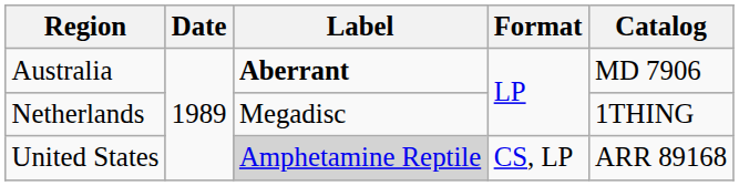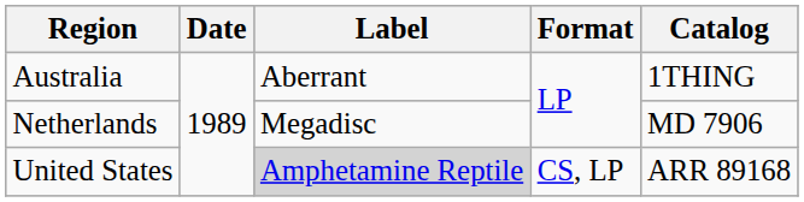Australia | Label: bold -> normal
Australia | Catalog: MD 7906 -> 1THING
Netherlands | Catalog: 1THING -> MD 7906
